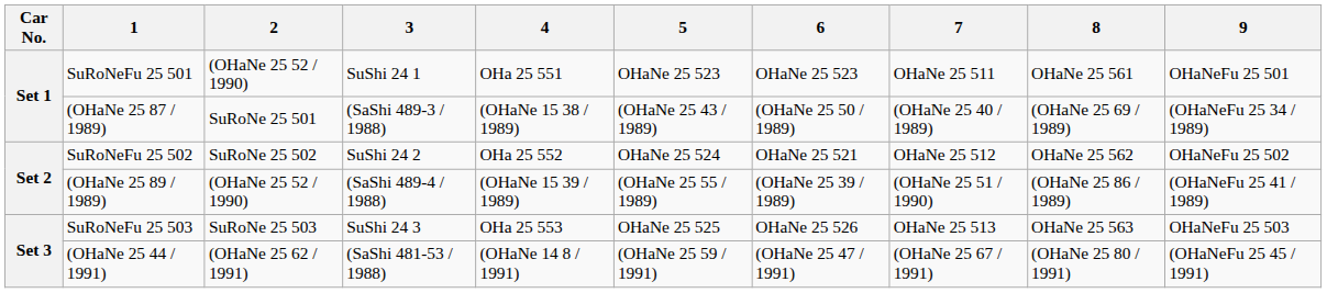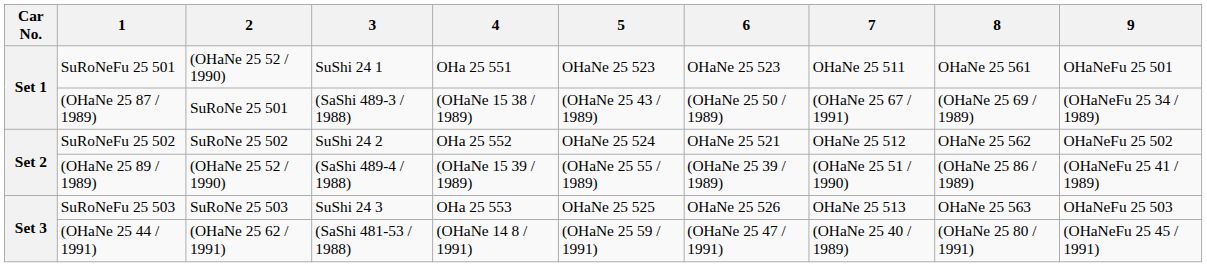(OHaNe 25 87 / 1989) | 7: (OHaNe 25 40 / 1989) -> (OHaNe 25 67 / 1991)
(OHaNe 25 44 / 1991) | 7: (OHaNe 25 67 / 1991) -> (OHaNe 25 40 / 1989)
